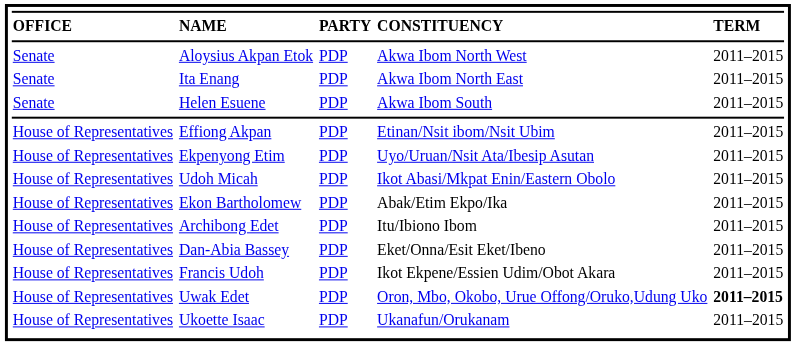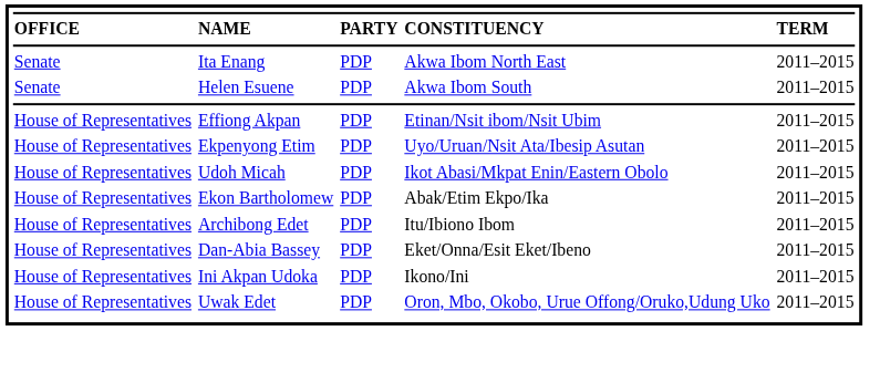- row: Senate | Aloysius Akpan Etok | PDP | Akwa Ibom North West | 2011–2015
+ row: House of Representatives | Ini Akpan Udoka | PDP | Ikono/Ini | 2011–2015
- row: House of Representatives | Francis Udoh | PDP | Ikot Ekpene/Essien Udim/Obot Akara | 2011–2015
Uwak Edet | column 5: bold -> normal
- row: House of Representatives | Ukoette Isaac | PDP | Ukanafun/Orukanam | 2011–2015
